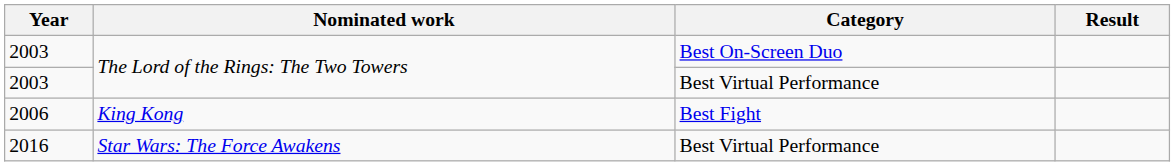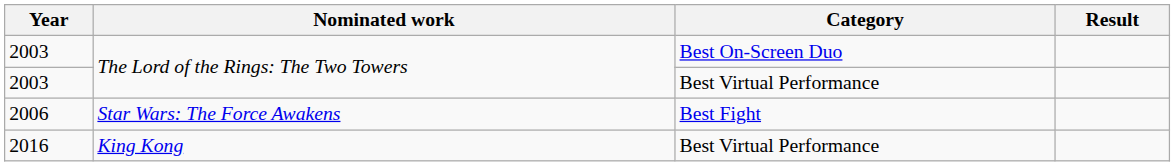2006 | Nominated work: King Kong -> Star Wars: The Force Awakens
2016 | Nominated work: Star Wars: The Force Awakens -> King Kong
